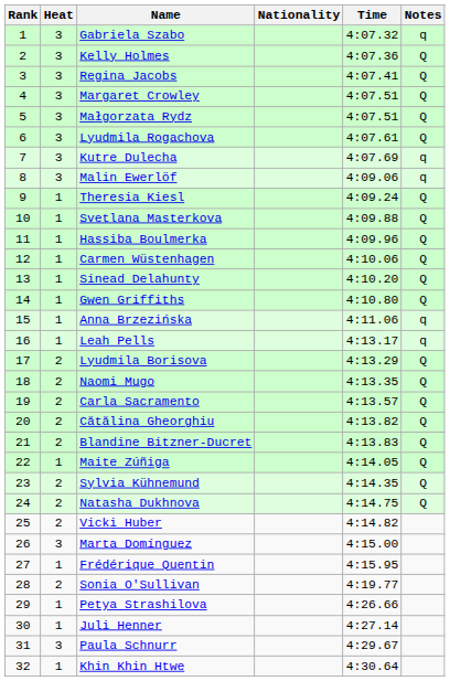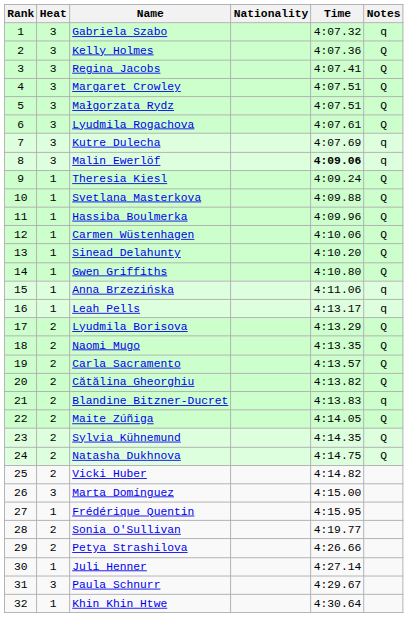Malin Ewerlöf | Time: normal -> bold
Blandine Bitzner-Ducret | Notes: Q -> q
Maite Zúñiga | Heat: 1 -> 2
Petya Strashilova | Heat: 1 -> 2
